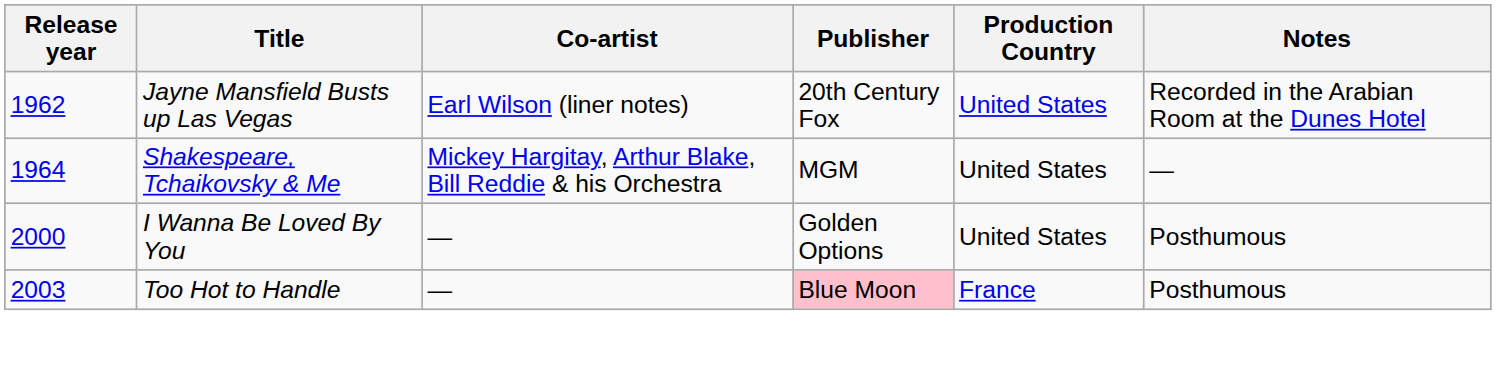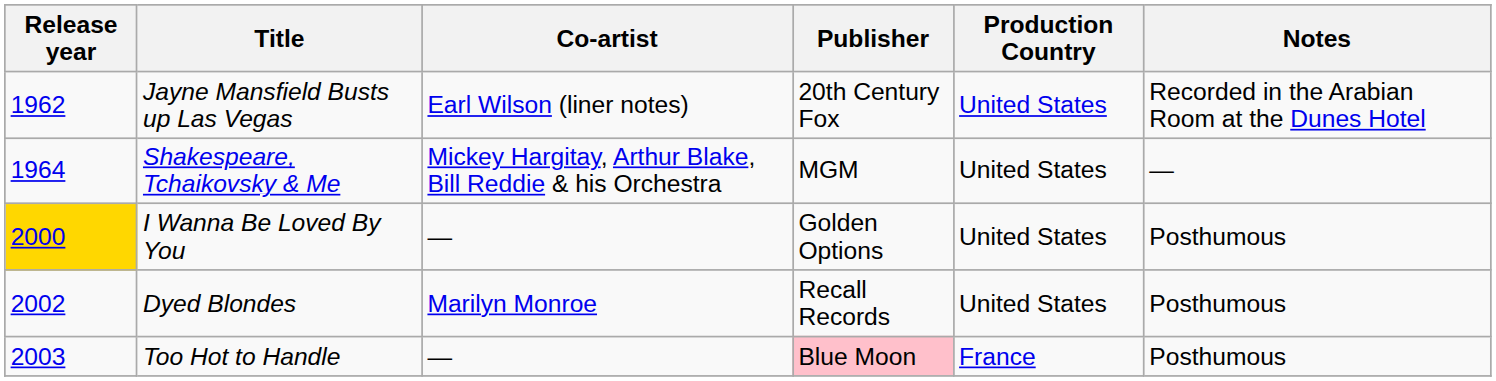I Wanna Be Loved By You | Release year: no background -> gold background
+ row: 2002 | Dyed Blondes | Marilyn Monroe | Recall Records | United States | Posthumous
